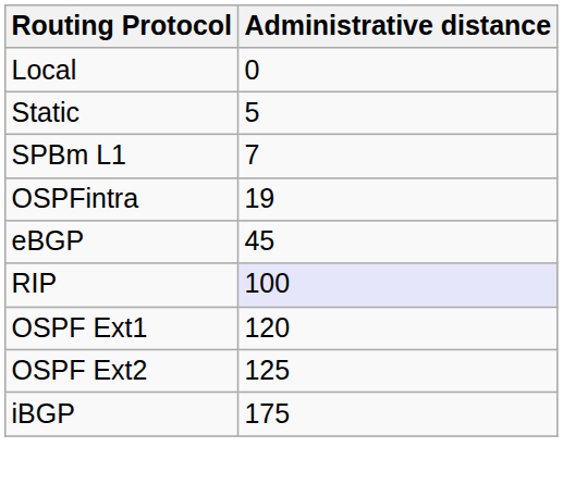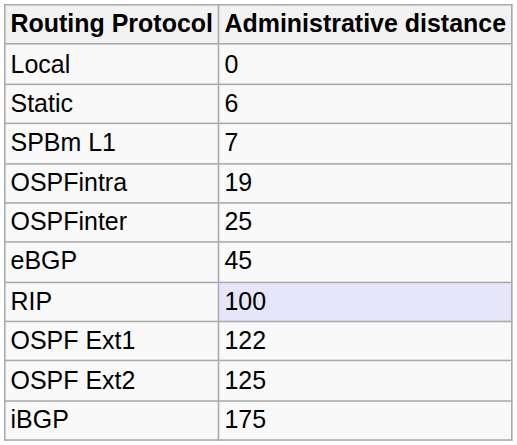Static | Administrative distance: 5 -> 6
+ row: OSPFinter | 25
OSPF Ext1 | Administrative distance: 120 -> 122
